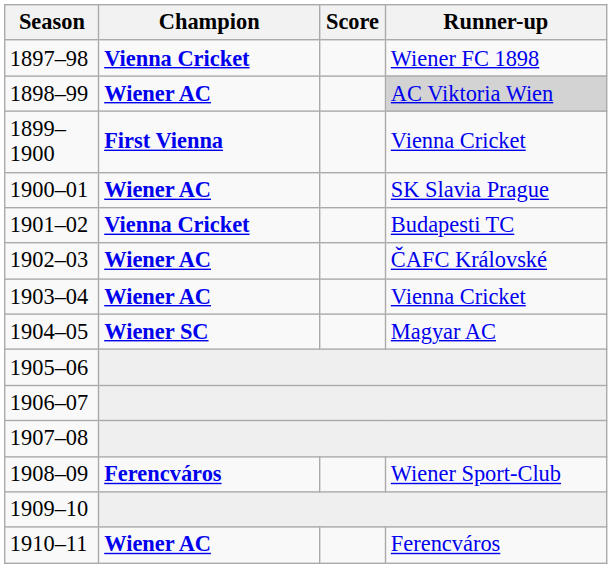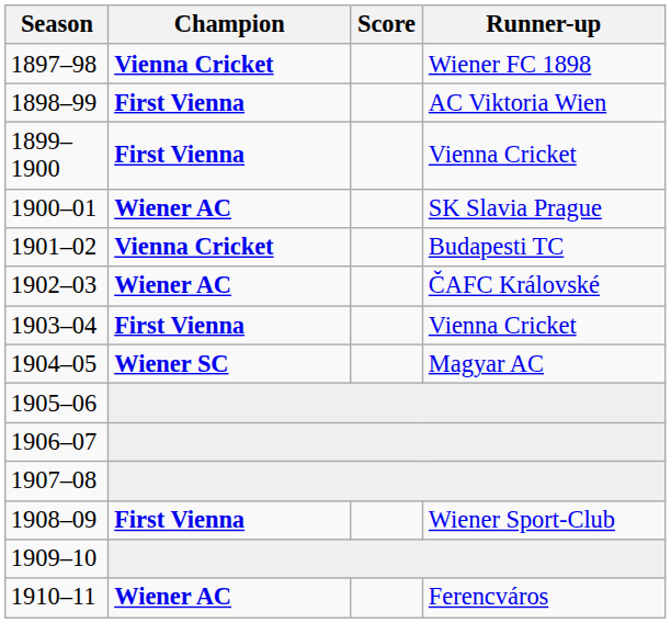1898–99 | Champion: Wiener AC -> First Vienna
1898–99 | Runner-up: lightgrey background -> no background
1903–04 | Champion: Wiener AC -> First Vienna
1908–09 | Champion: Ferencváros -> First Vienna
